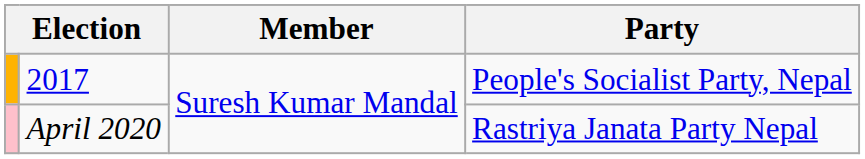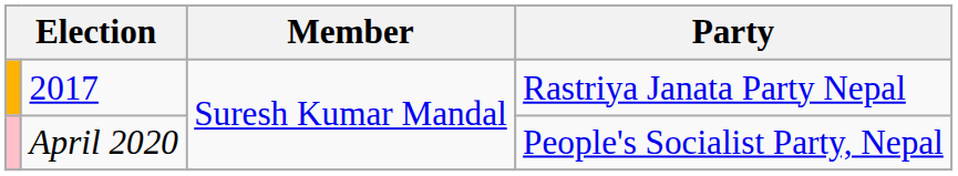2017 | Party: People's Socialist Party, Nepal -> Rastriya Janata Party Nepal
April 2020 | Party: Rastriya Janata Party Nepal -> People's Socialist Party, Nepal
